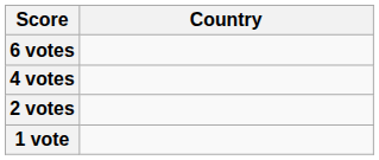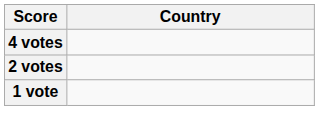- row: 6 votes
